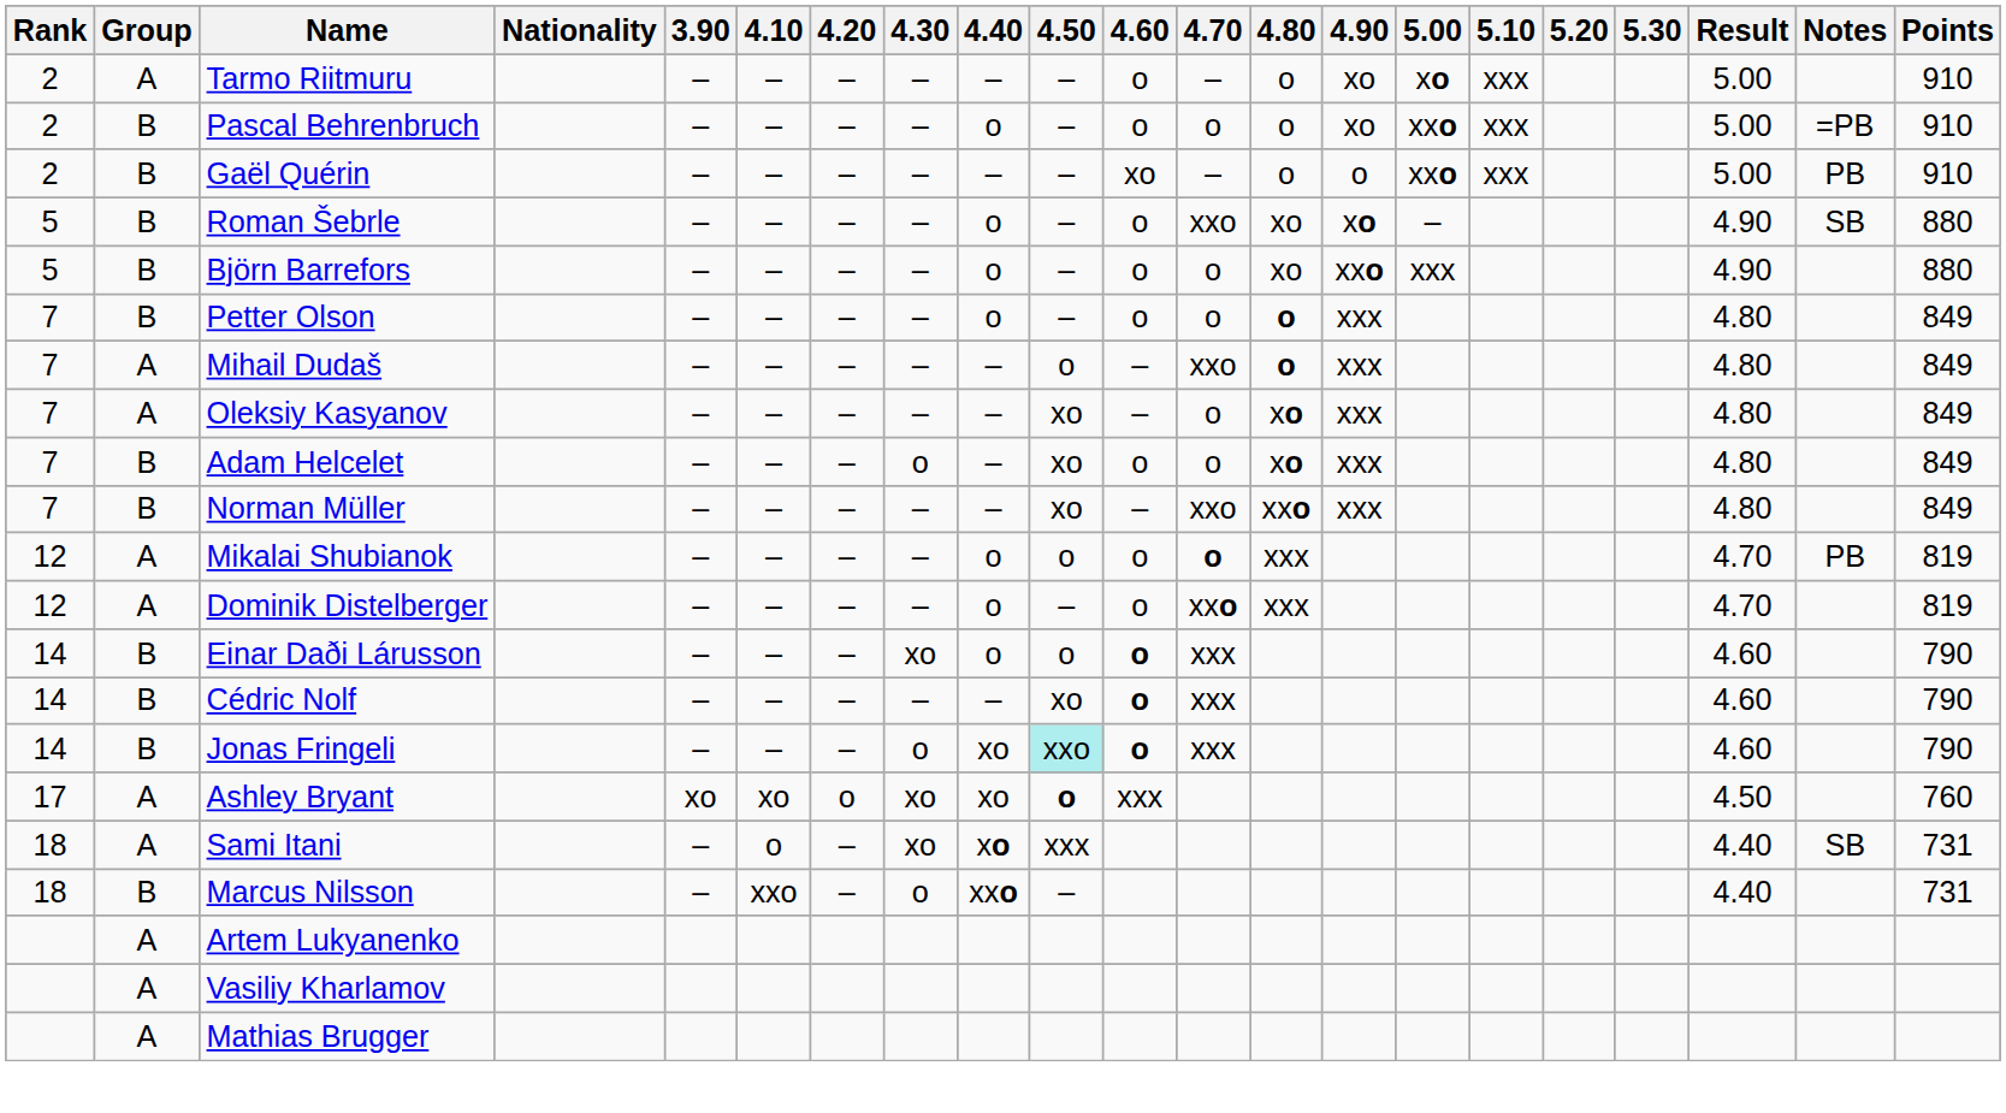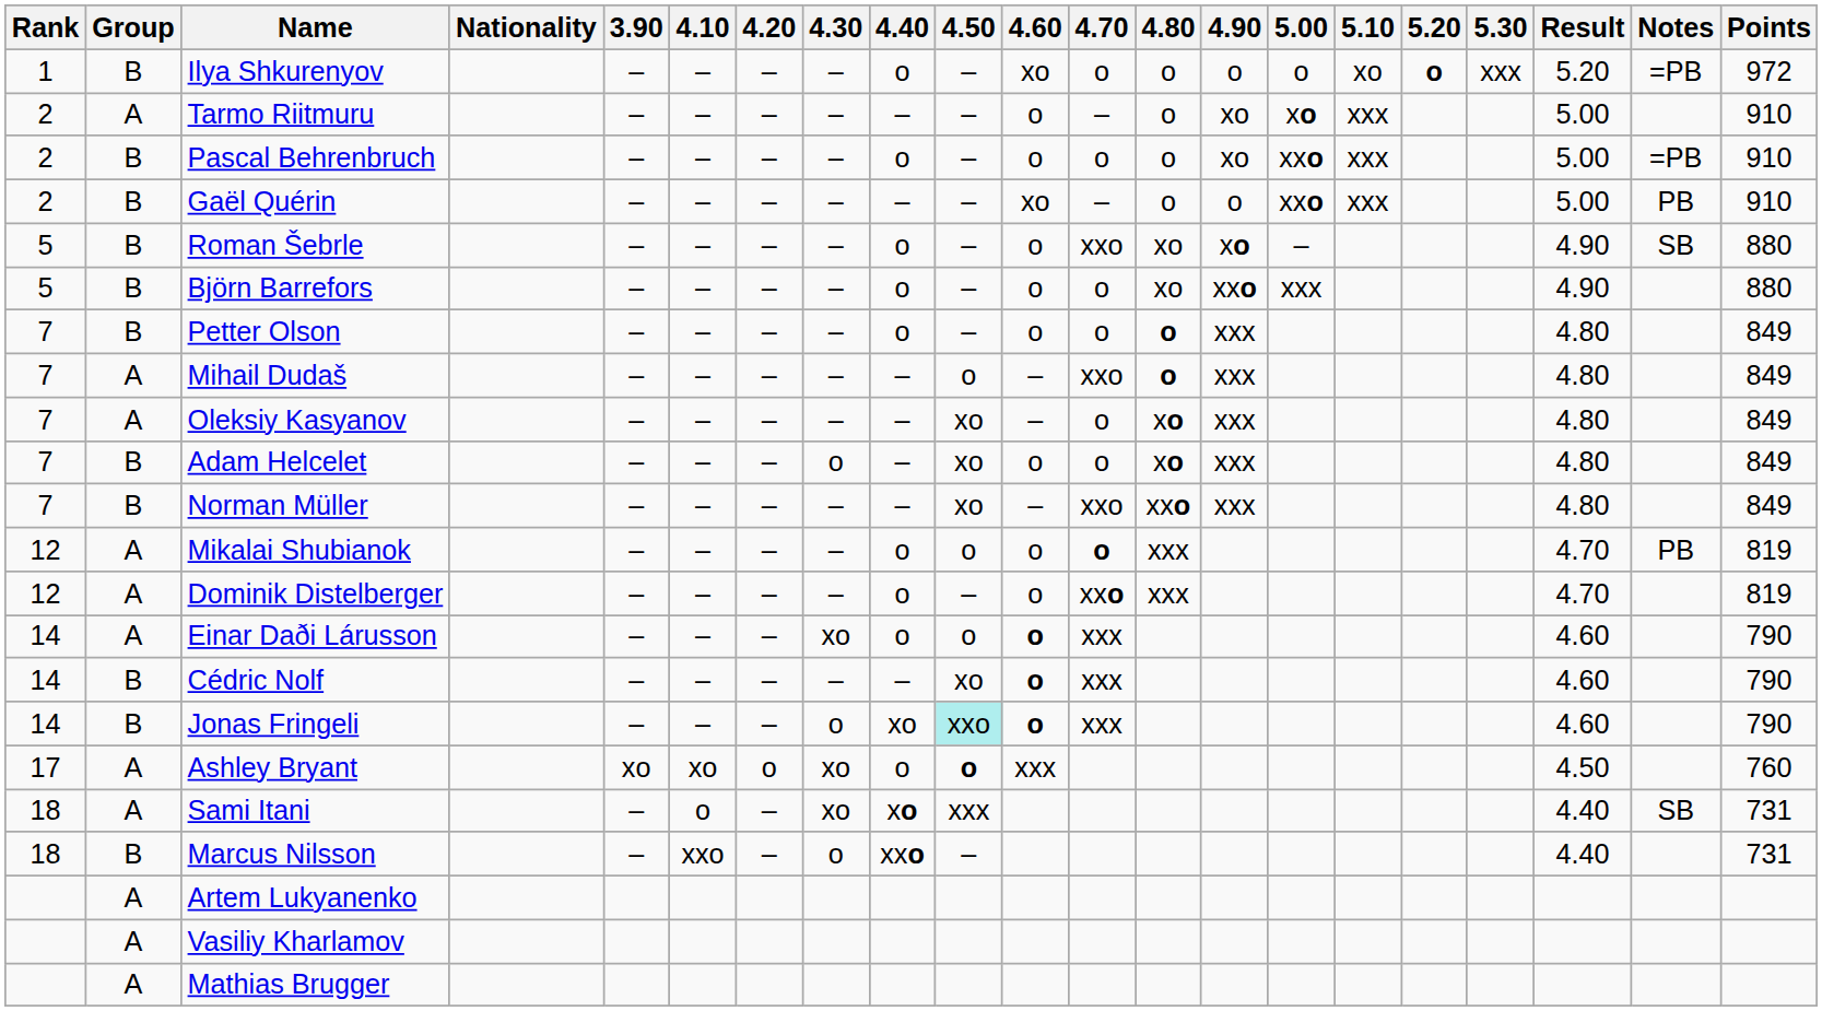+ row: 1 | B | Ilya Shkurenyov | – | – | – | – | o | – | xo | o | o | o | o | xo | o | xxx | 5.20 | =PB | 972
Einar Daði Lárusson | Group: B -> A
Ashley Bryant | 4.40: xo -> o
